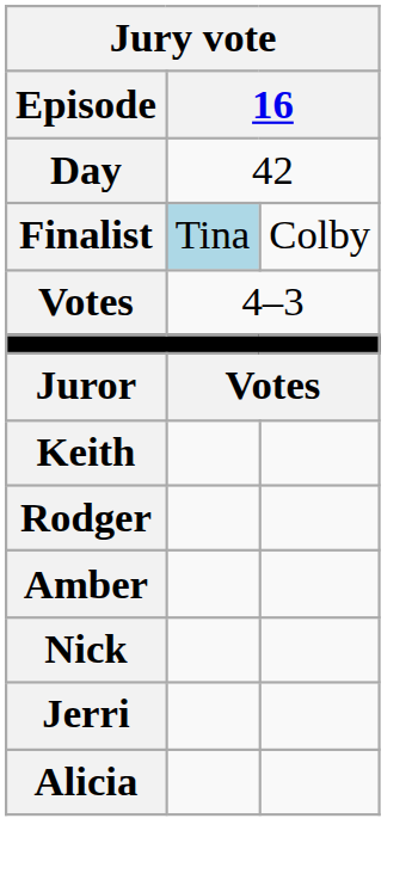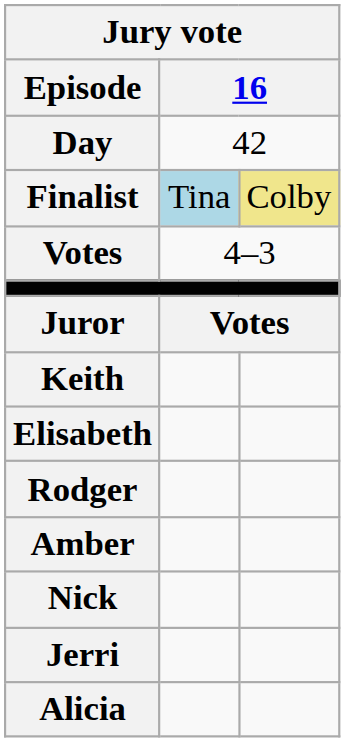Finalist | column 3: no background -> khaki background
+ row: Elisabeth
